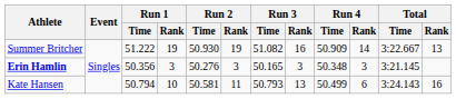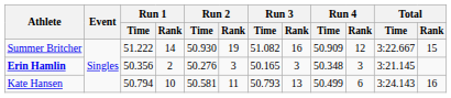Summer Britcher | Run 1 / Rank: 19 -> 14
Summer Britcher | Run 4 / Rank: 14 -> 12
Summer Britcher | Total / Rank: 13 -> 15
Erin Hamlin | Run 1 / Rank: 3 -> 2
